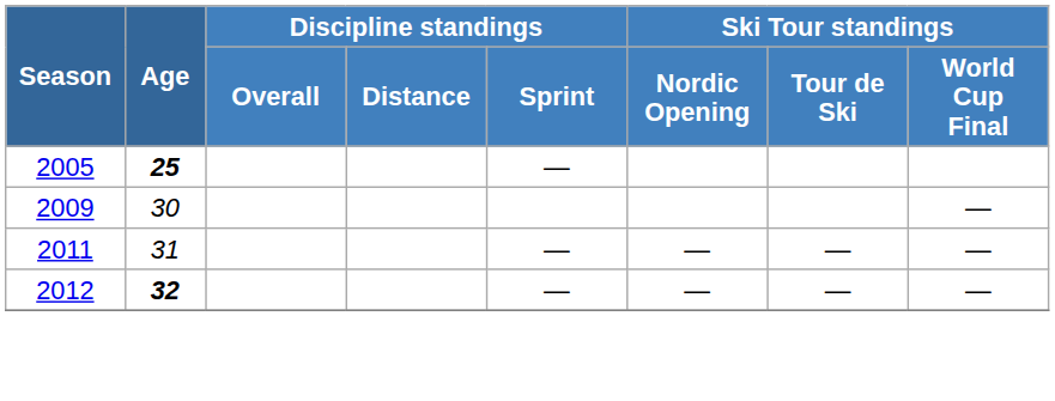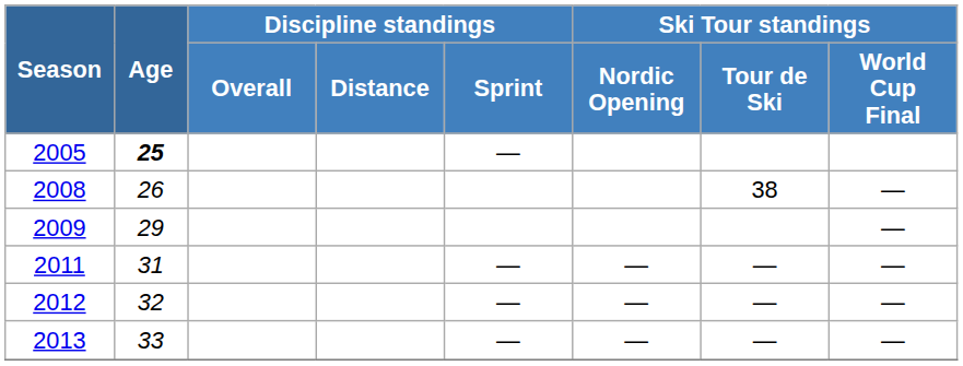+ row: 2008 | 26 | 38 | —
2009 | Age: 30 -> 29
2012 | Age: bold -> normal
+ row: 2013 | 33 | — | — | — | —
